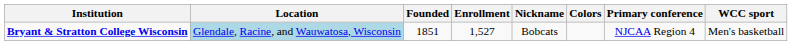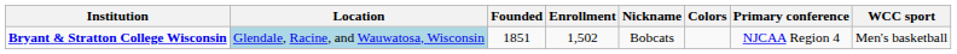Bryant & Stratton College Wisconsin | Enrollment: 1,527 -> 1,502
